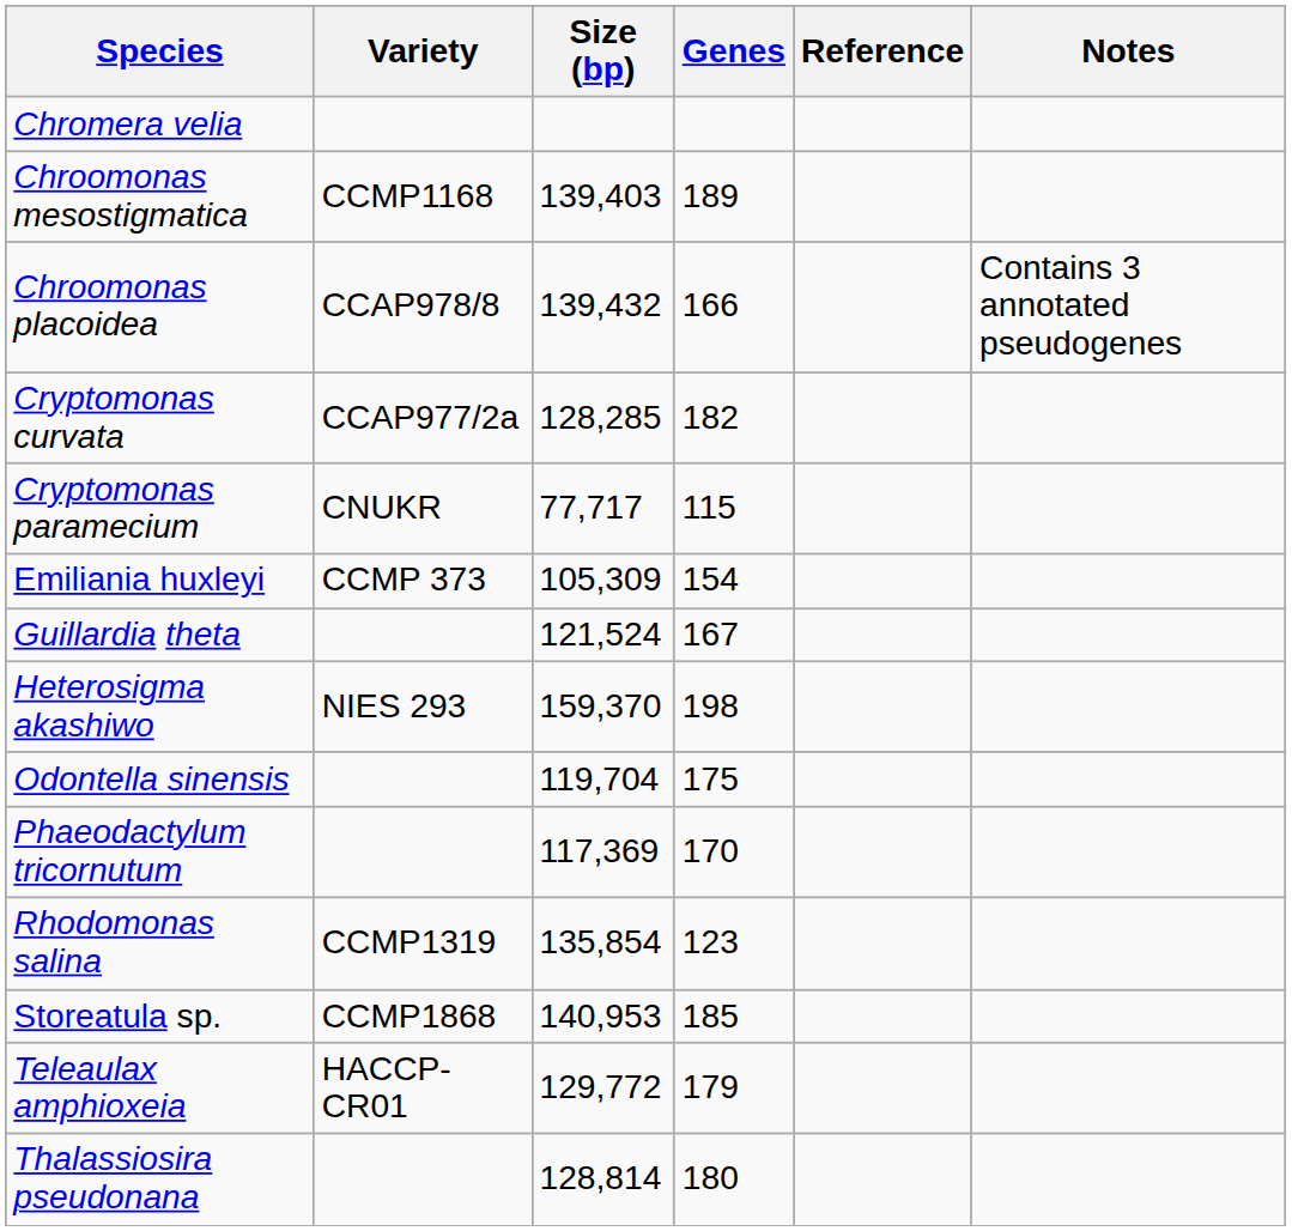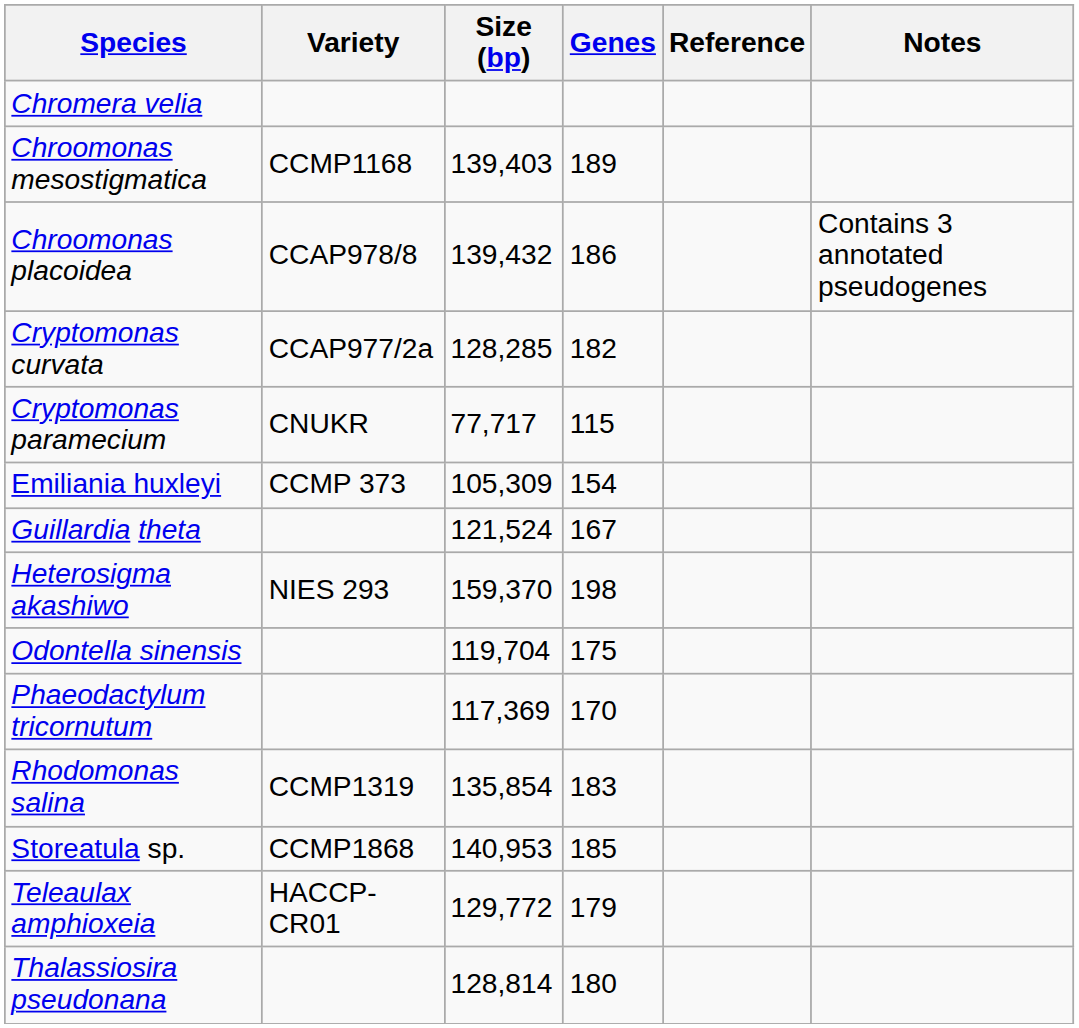Chroomonas placoidea | Genes: 166 -> 186
Rhodomonas salina | Genes: 123 -> 183
